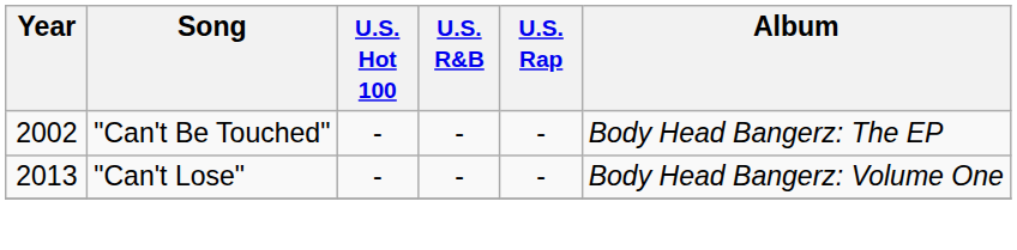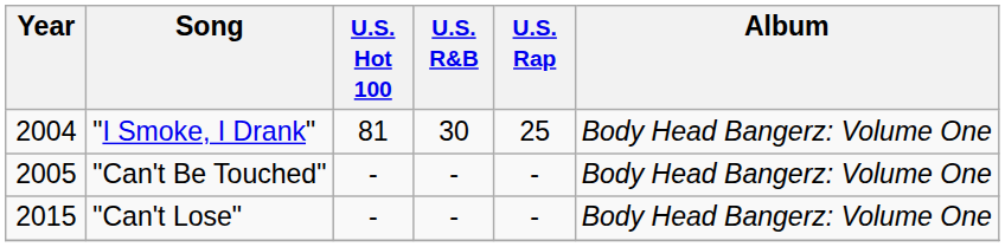+ row: 2004 | "I Smoke, I Drank" | 81 | 30 | 25 | Body Head Bangerz: Volume One
"Can't Be Touched" | Year: 2002 -> 2005
"Can't Be Touched" | Album: Body Head Bangerz: The EP -> Body Head Bangerz: Volume One
"Can't Lose" | Year: 2013 -> 2015
